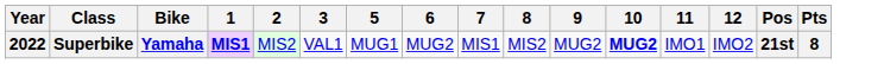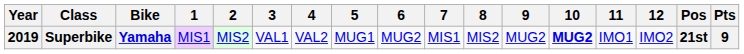+ column: 4 | VAL2
Superbike | Year: 2022 -> 2019
Superbike | 1: bold -> normal
Superbike | Pts: 8 -> 9
